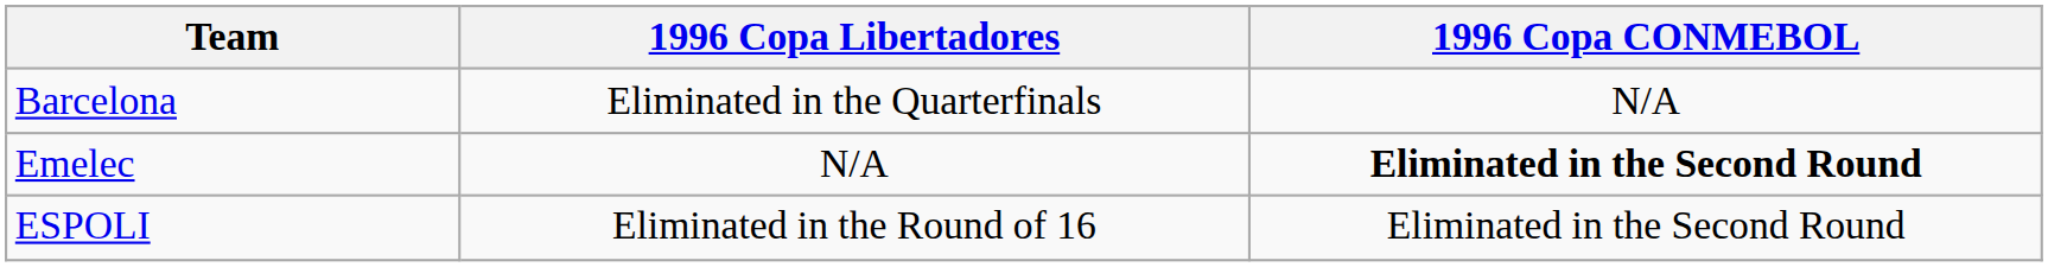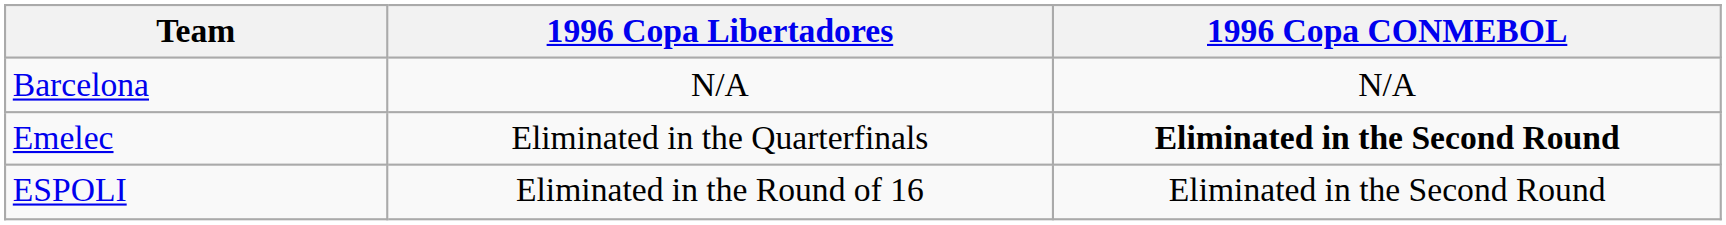Barcelona | 1996 Copa Libertadores: Eliminated in the Quarterfinals -> N/A
Emelec | 1996 Copa Libertadores: N/A -> Eliminated in the Quarterfinals
